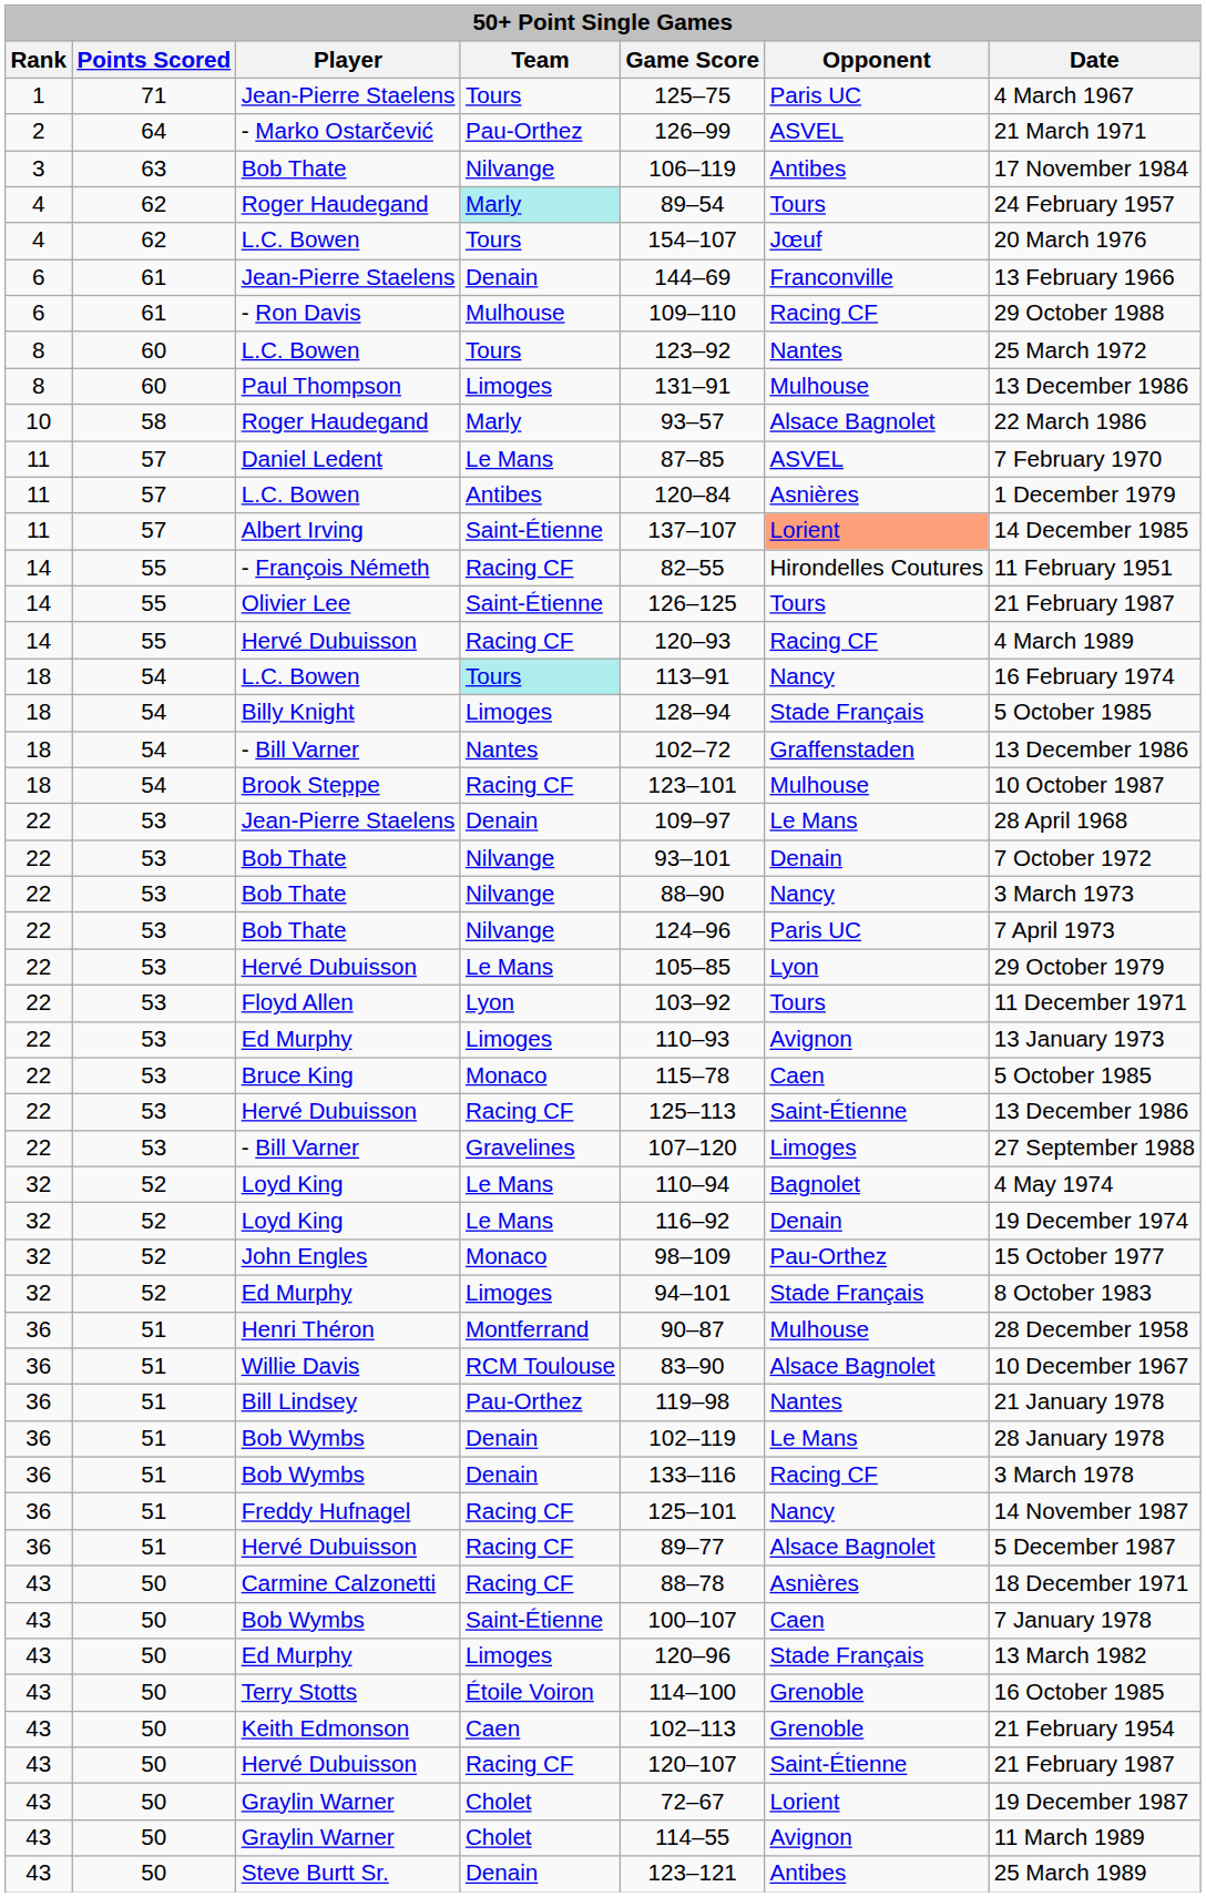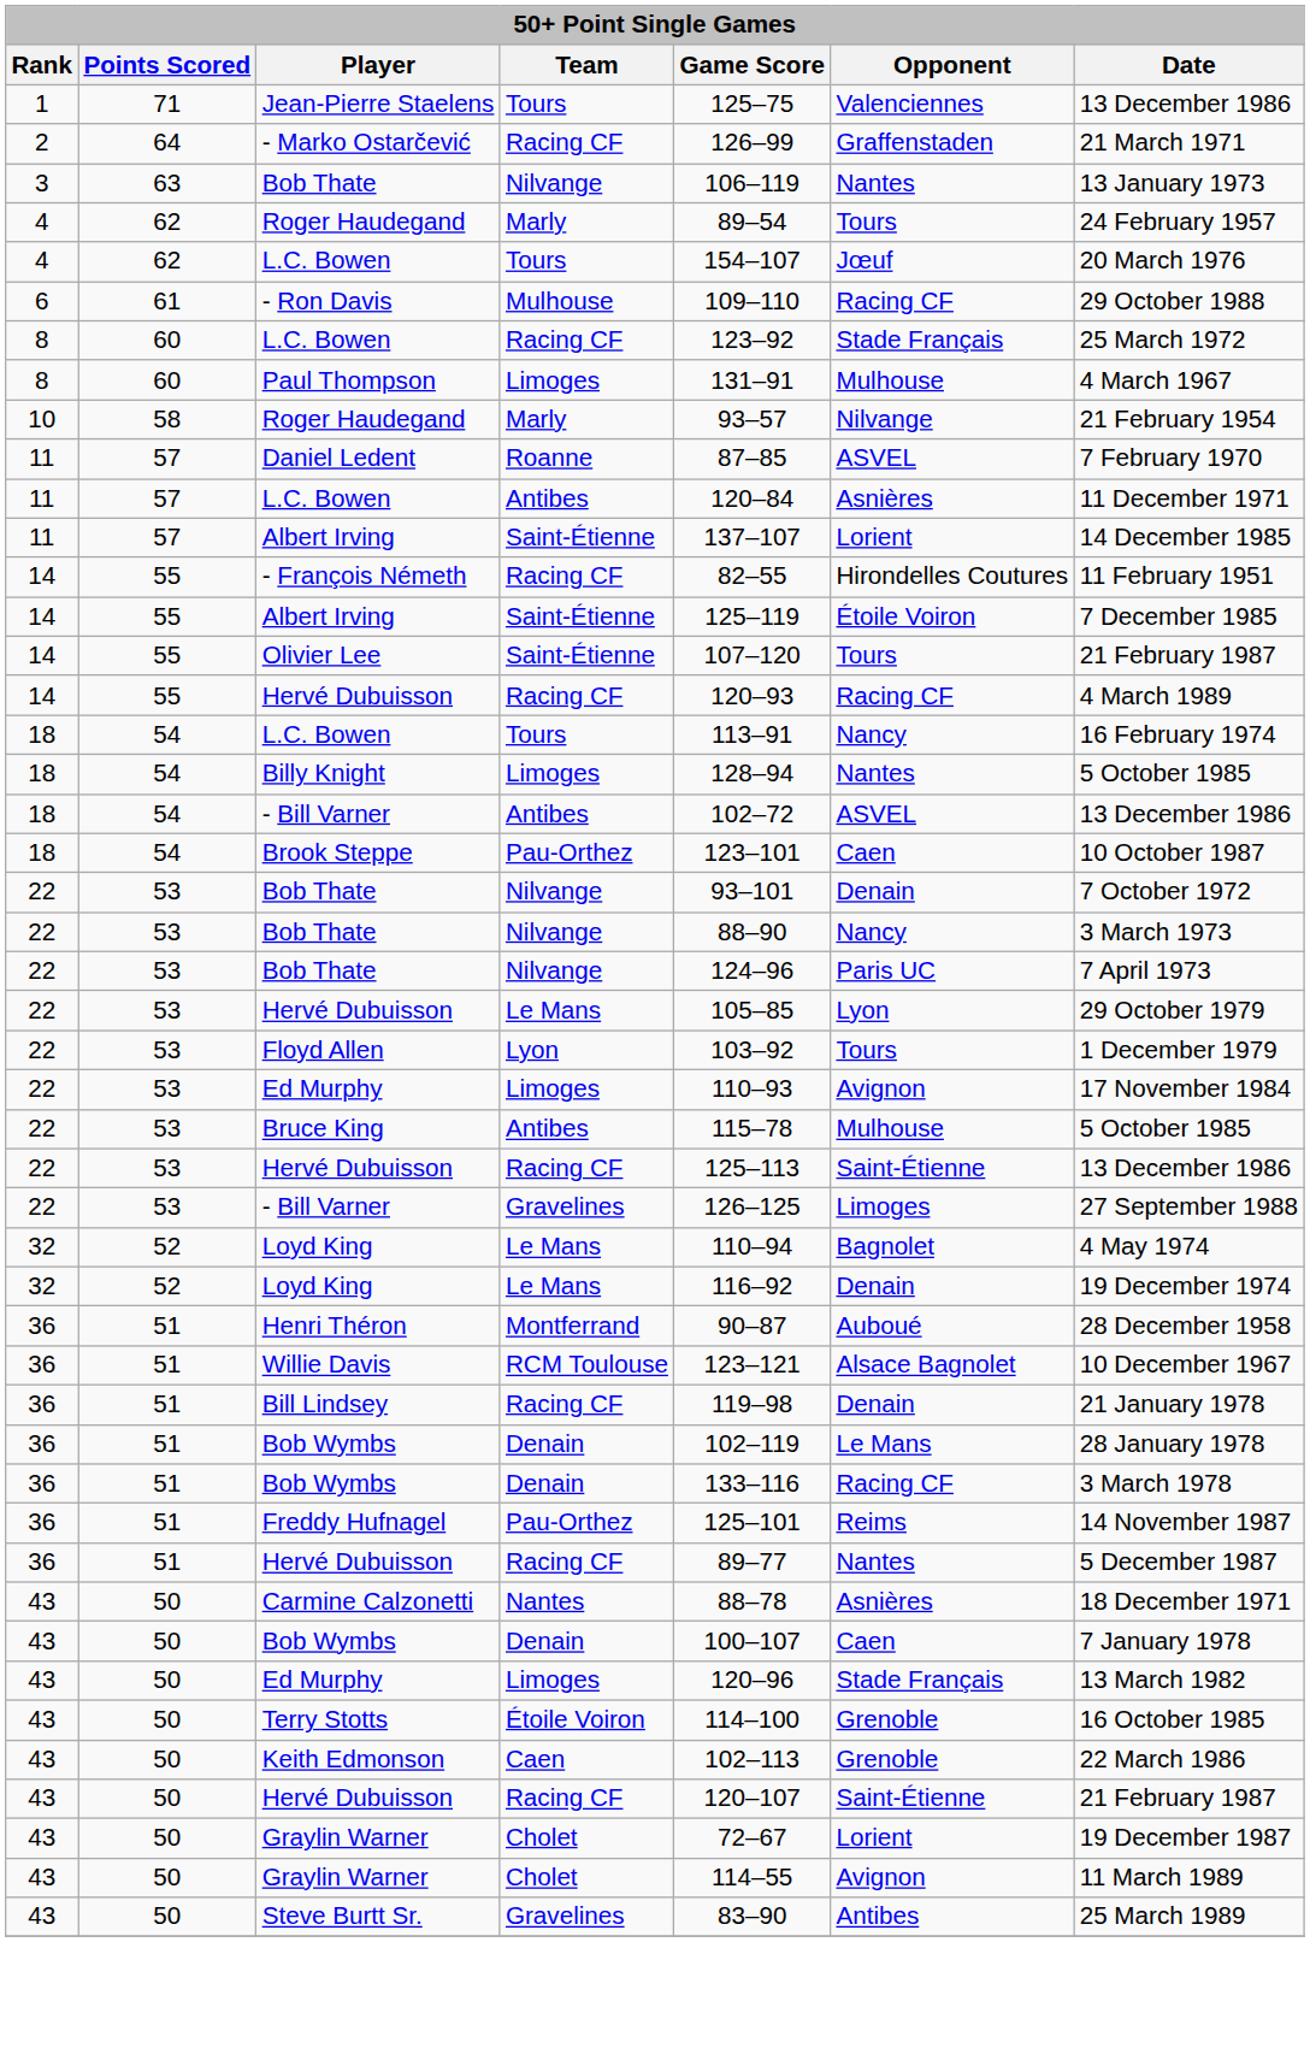1 / Jean-Pierre Staelens | Opponent: Paris UC -> Valenciennes
1 / Jean-Pierre Staelens | Date: 4 March 1967 -> 13 December 1986
- Marko Ostarčević | Team: Pau-Orthez -> Racing CF
- Marko Ostarčević | Opponent: ASVEL -> Graffenstaden
3 / Bob Thate | Opponent: Antibes -> Nantes
3 / Bob Thate | Date: 17 November 1984 -> 13 January 1973
4 / Roger Haudegand | Team: paleturquoise background -> no background
- row: 6 | 61 | Jean-Pierre Staelens | Denain | 144–69 | Franconville | 13 February 1966
8 / L.C. Bowen | Team: Tours -> Racing CF
8 / L.C. Bowen | Opponent: Nantes -> Stade Français
Paul Thompson | Date: 13 December 1986 -> 4 March 1967
10 / Roger Haudegand | Opponent: Alsace Bagnolet -> Nilvange
10 / Roger Haudegand | Date: 22 March 1986 -> 21 February 1954
Daniel Ledent | Team: Le Mans -> Roanne
11 / L.C. Bowen | Date: 1 December 1979 -> 11 December 1971
11 / Albert Irving | Opponent: lightsalmon background -> no background
+ row: 14 | 55 | Albert Irving | Saint-Étienne | 125–119 | Étoile Voiron | 7 December 1985
Olivier Lee | Game Score: 126–125 -> 107–120
18 / L.C. Bowen | Team: paleturquoise background -> no background
Billy Knight | Opponent: Stade Français -> Nantes
18 / - Bill Varner | Team: Nantes -> Antibes
18 / - Bill Varner | Opponent: Graffenstaden -> ASVEL
Brook Steppe | Team: Racing CF -> Pau-Orthez
Brook Steppe | Opponent: Mulhouse -> Caen
- row: 22 | 53 | Jean-Pierre Staelens | Denain | 109–97 | Le Mans | 28 April 1968
Floyd Allen | Date: 11 December 1971 -> 1 December 1979
22 / Ed Murphy | Date: 13 January 1973 -> 17 November 1984
Bruce King | Team: Monaco -> Antibes
Bruce King | Opponent: Caen -> Mulhouse
22 / - Bill Varner | Game Score: 107–120 -> 126–125
- row: 32 | 52 | John Engles | Monaco | 98–109 | Pau-Orthez | 15 October 1977
- row: 32 | 52 | Ed Murphy | Limoges | 94–101 | Stade Français | 8 October 1983
Henri Théron | Opponent: Mulhouse -> Auboué
Willie Davis | Game Score: 83–90 -> 123–121
Bill Lindsey | Team: Pau-Orthez -> Racing CF
Bill Lindsey | Opponent: Nantes -> Denain
Freddy Hufnagel | Team: Racing CF -> Pau-Orthez
Freddy Hufnagel | Opponent: Nancy -> Reims
36 / Hervé Dubuisson | Opponent: Alsace Bagnolet -> Nantes
Carmine Calzonetti | Team: Racing CF -> Nantes
43 / Bob Wymbs | Team: Saint-Étienne -> Denain
Keith Edmonson | Date: 21 February 1954 -> 22 March 1986
Steve Burtt Sr. | Team: Denain -> Gravelines
Steve Burtt Sr. | Game Score: 123–121 -> 83–90
